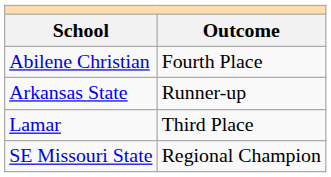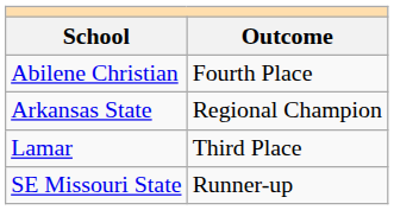Arkansas State | Outcome: Runner-up -> Regional Champion
SE Missouri State | Outcome: Regional Champion -> Runner-up
